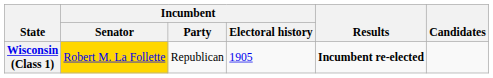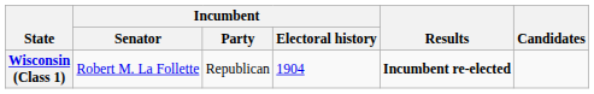Wisconsin (Class 1) | Incumbent / Senator: gold background -> no background
Wisconsin (Class 1) | Incumbent / Electoral history: 1905 -> 1904
